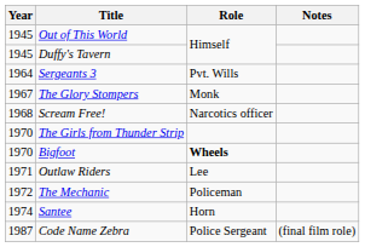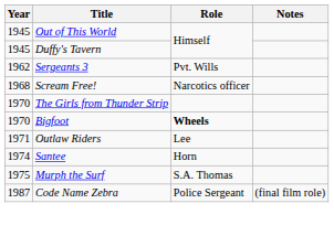Sergeants 3 | Year: 1964 -> 1962
- row: 1967 | The Glory Stompers | Monk
- row: 1972 | The Mechanic | Policeman
+ row: 1975 | Murph the Surf | S.A. Thomas
